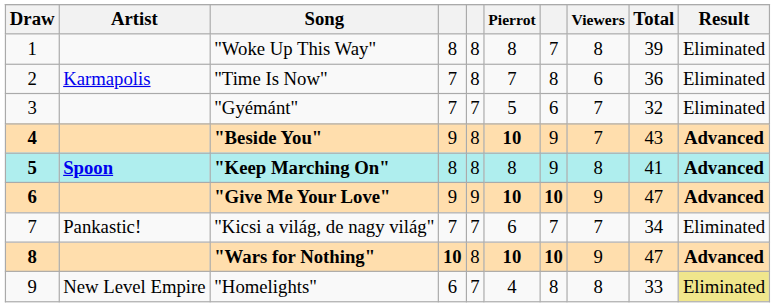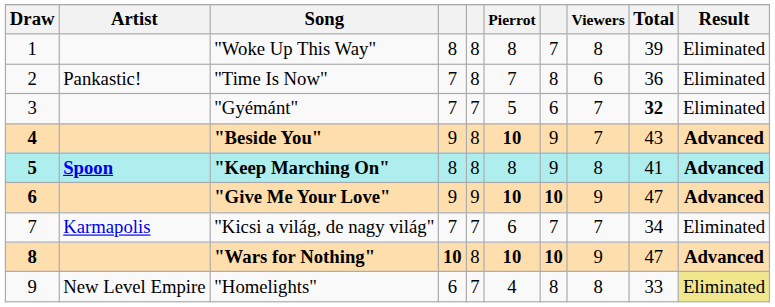"Time Is Now" | Artist: Karmapolis -> Pankastic!
"Gyémánt" | Total: normal -> bold
"Kicsi a világ, de nagy világ" | Artist: Pankastic! -> Karmapolis
